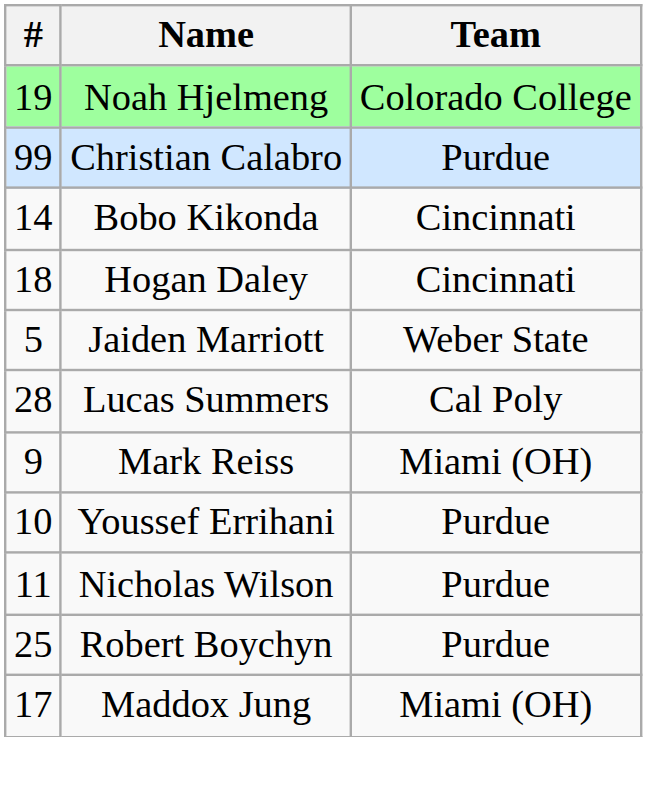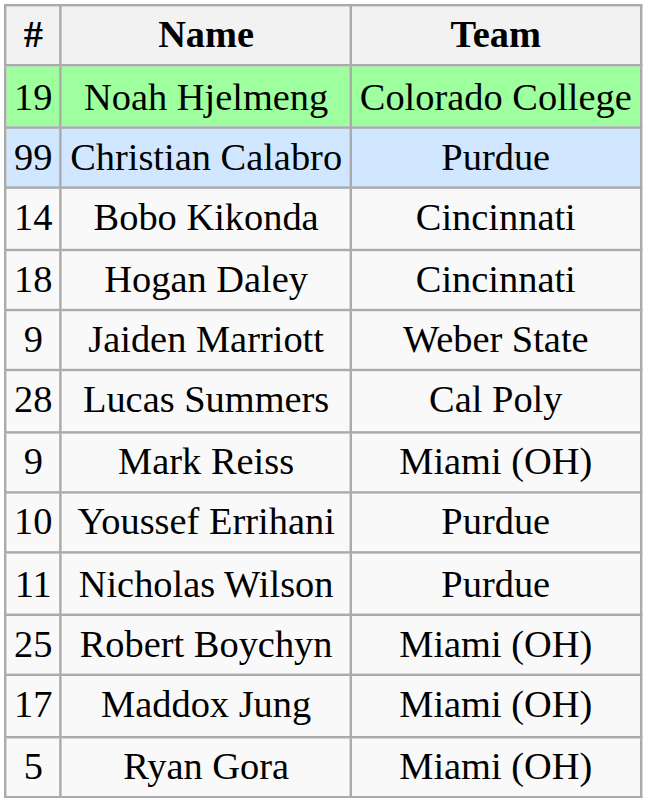Jaiden Marriott | #: 5 -> 9
Robert Boychyn | Team: Purdue -> Miami (OH)
+ row: 5 | Ryan Gora | Miami (OH)
